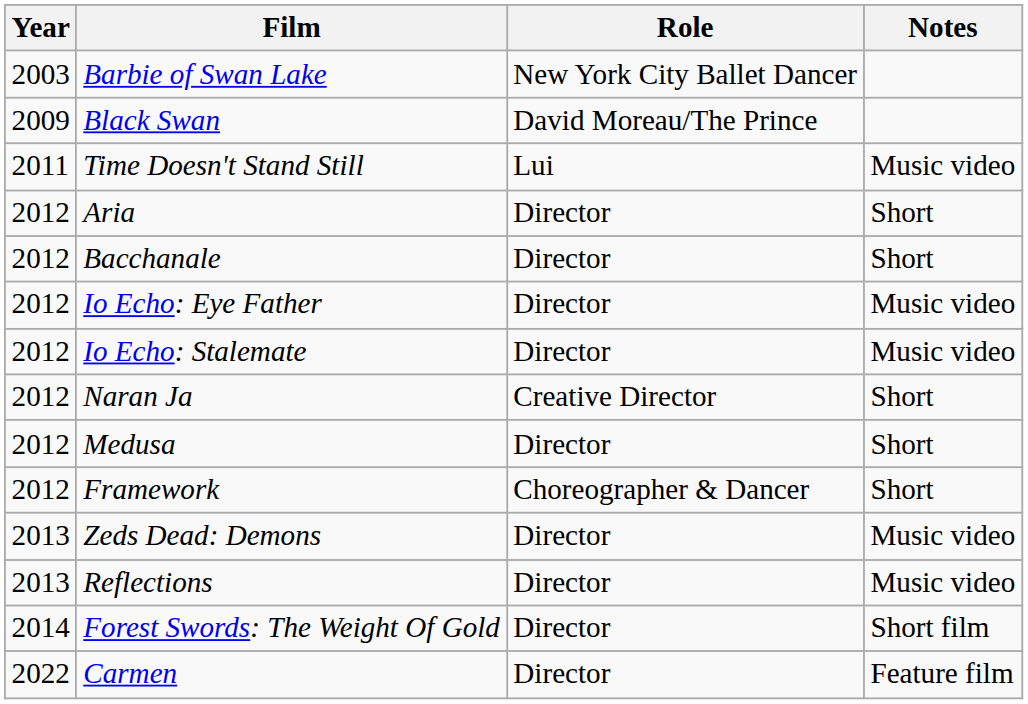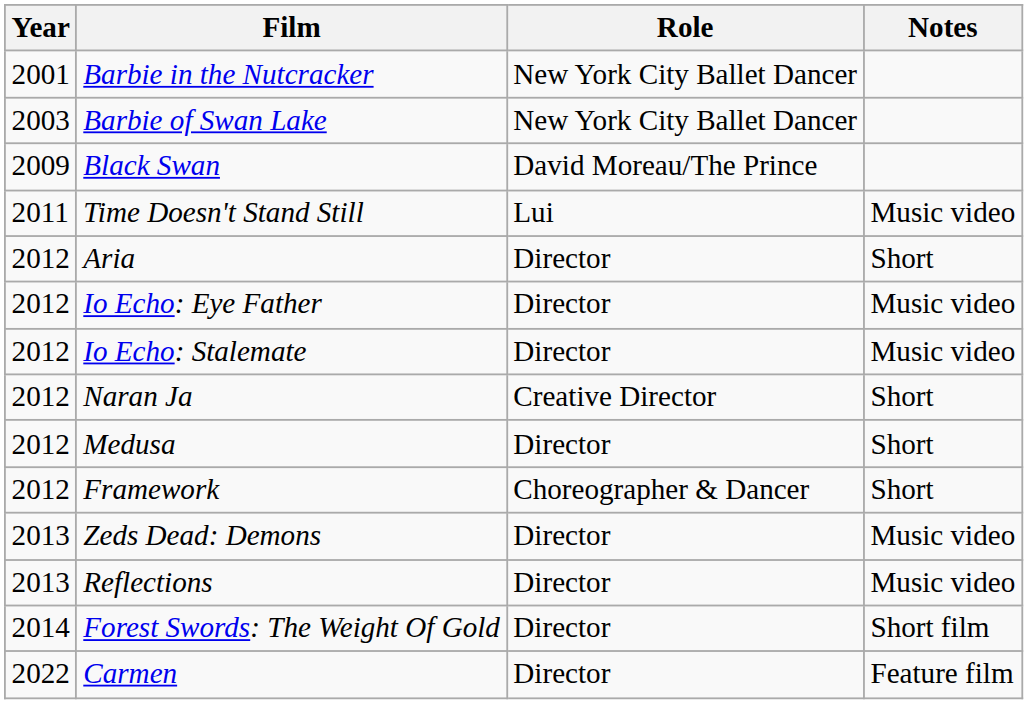+ row: 2001 | Barbie in the Nutcracker | New York City Ballet Dancer
- row: 2012 | Bacchanale | Director | Short
